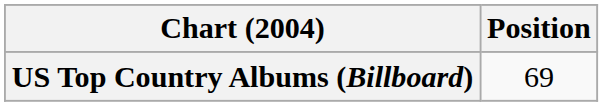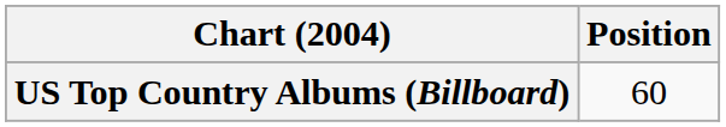US Top Country Albums (Billboard) | Position: 69 -> 60
